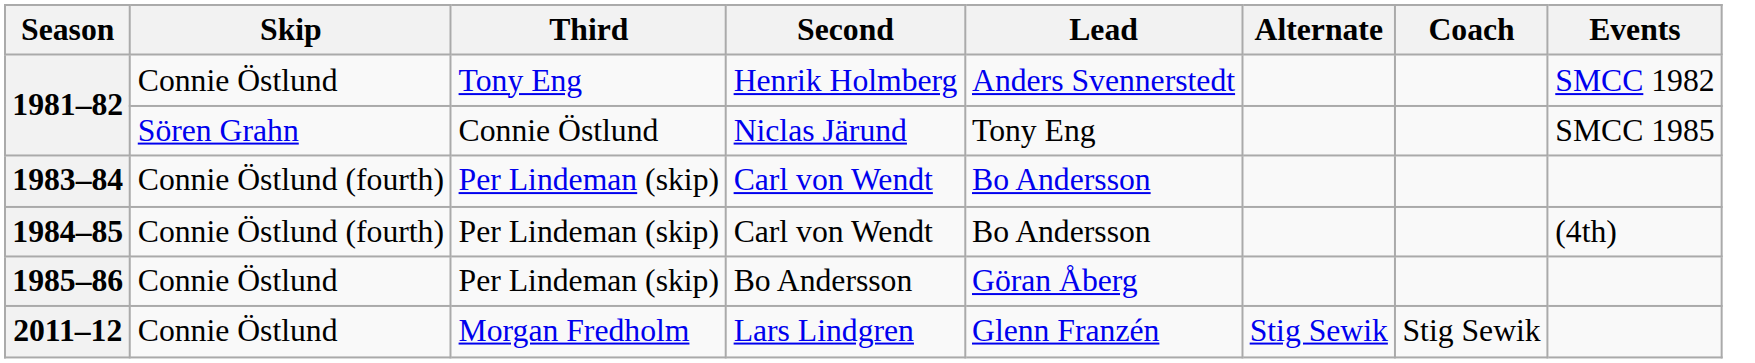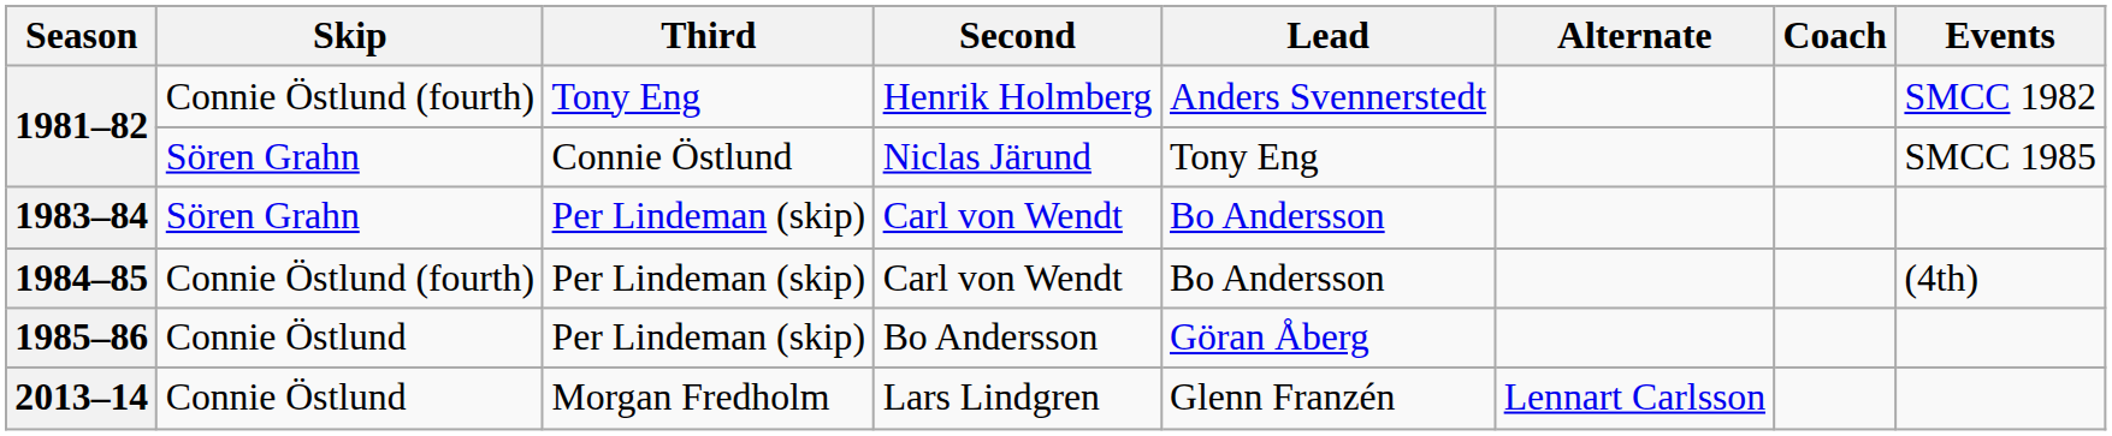1981–82 / Henrik Holmberg | Skip: Connie Östlund -> Connie Östlund (fourth)
1983–84 | Skip: Connie Östlund (fourth) -> Sören Grahn
- row: 2011–12 | Connie Östlund | Morgan Fredholm | Lars Lindgren | Glenn Franzén | Stig Sewik | Stig Sewik
+ row: 2013–14 | Connie Östlund | Morgan Fredholm | Lars Lindgren | Glenn Franzén | Lennart Carlsson
